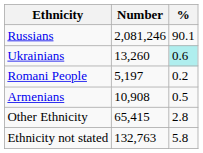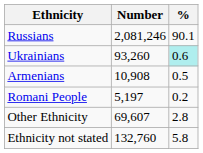Ukrainians | Number: 13,260 -> 93,260
rows swapped: Armenians <-> Romani People
Other Ethnicity | Number: 65,415 -> 69,607
Ethnicity not stated | Number: 132,763 -> 132,760
